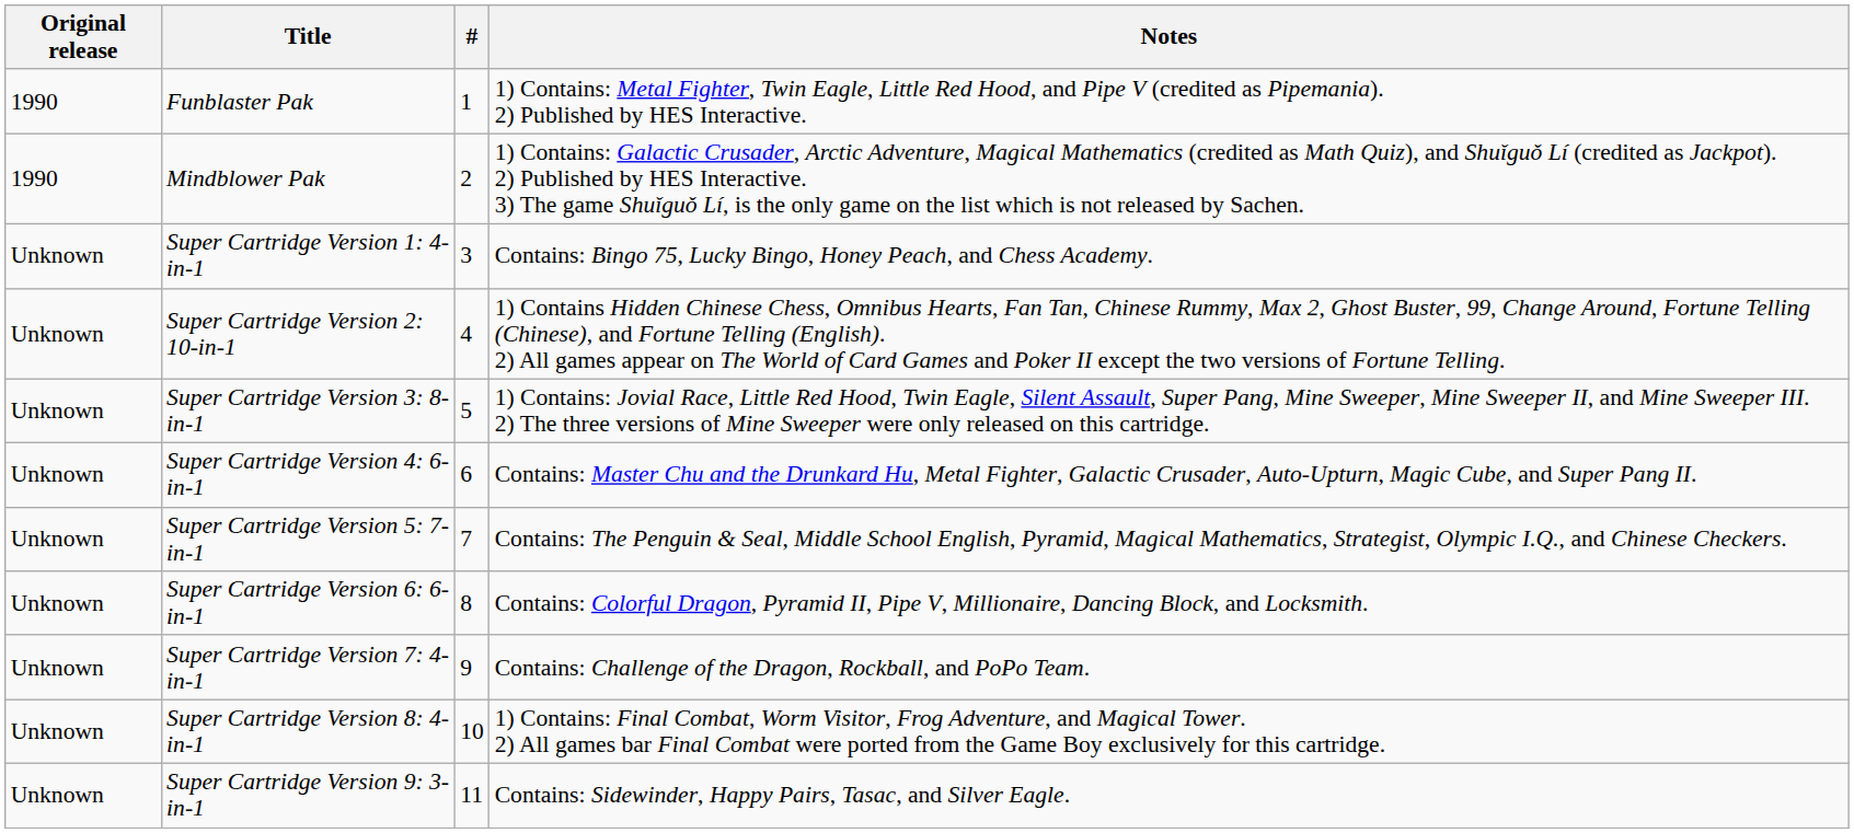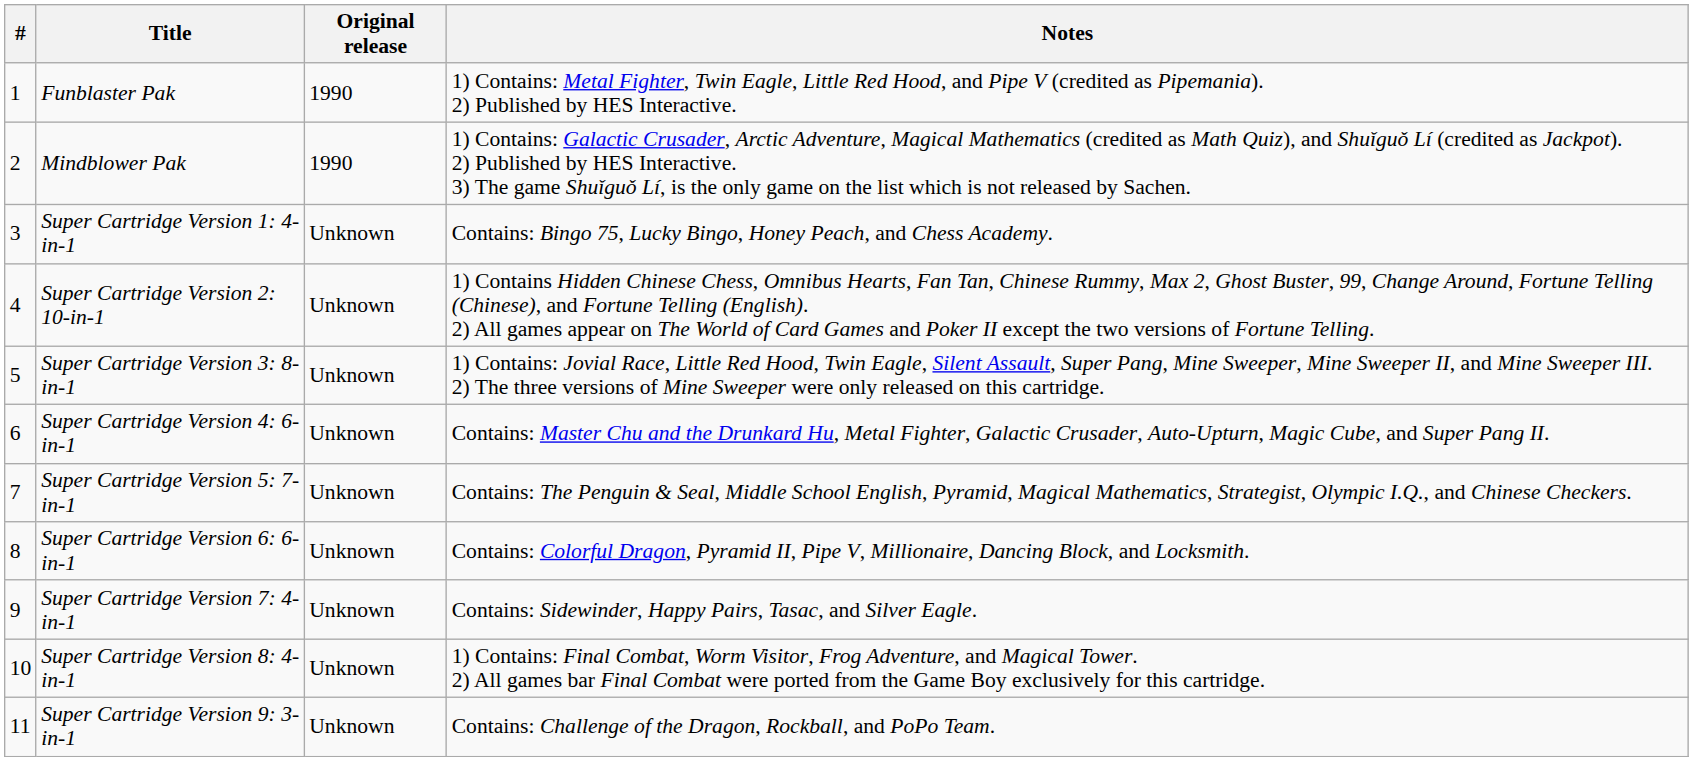columns swapped: # <-> Original release
Super Cartridge Version 7: 4-in-1 | Notes: Contains: Challenge of the Dragon, Rockball, and PoPo Team. -> Contains: Sidewinder, Happy Pairs, Tasac, and Silver Eagle.
Super Cartridge Version 9: 3-in-1 | Notes: Contains: Sidewinder, Happy Pairs, Tasac, and Silver Eagle. -> Contains: Challenge of the Dragon, Rockball, and PoPo Team.
